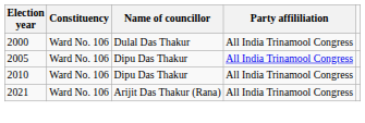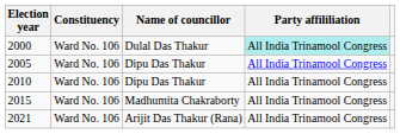2000 | Party affililiation: no background -> paleturquoise background
+ row: 2015 | Ward No. 106 | Madhumita Chakraborty | All India Trinamool Congress
